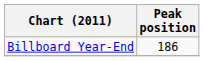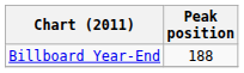Billboard Year-End | Peak position: 186 -> 188
